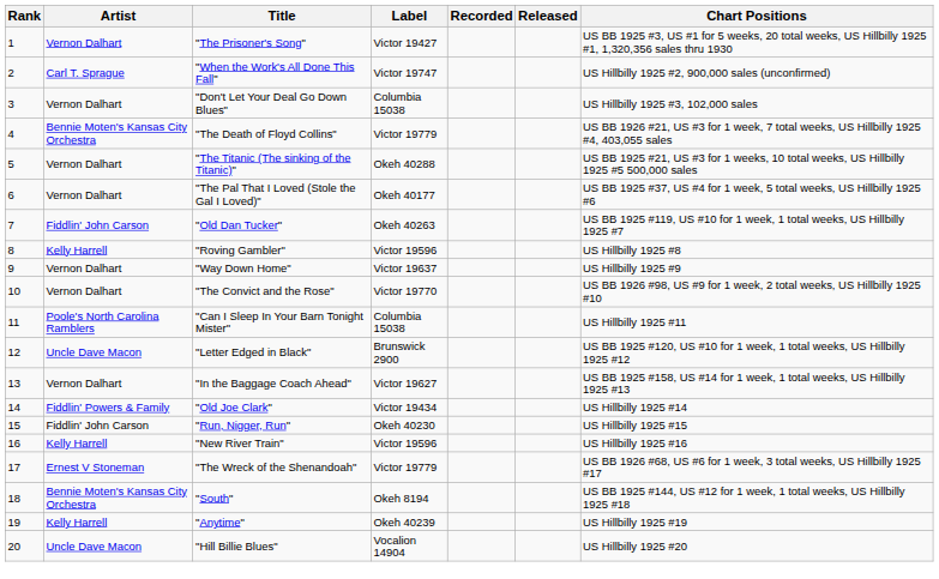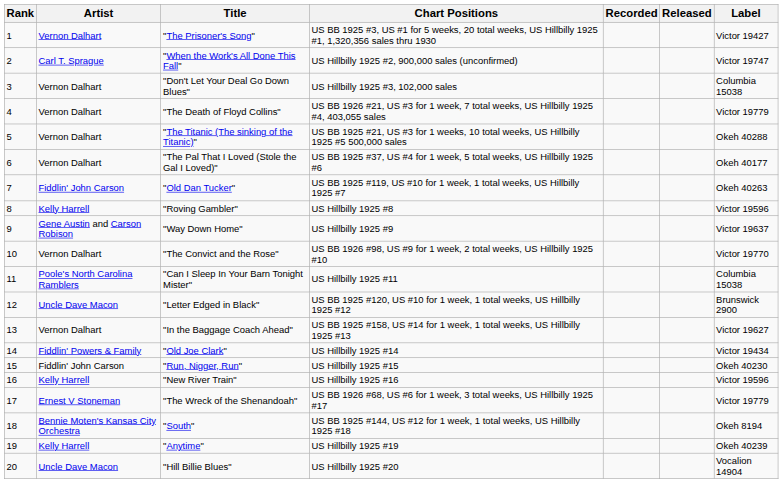columns swapped: Label <-> Chart Positions
"The Death of Floyd Collins" | Artist: Bennie Moten's Kansas City Orchestra -> Vernon Dalhart
"Way Down Home" | Artist: Vernon Dalhart -> Gene Austin and Carson Robison
